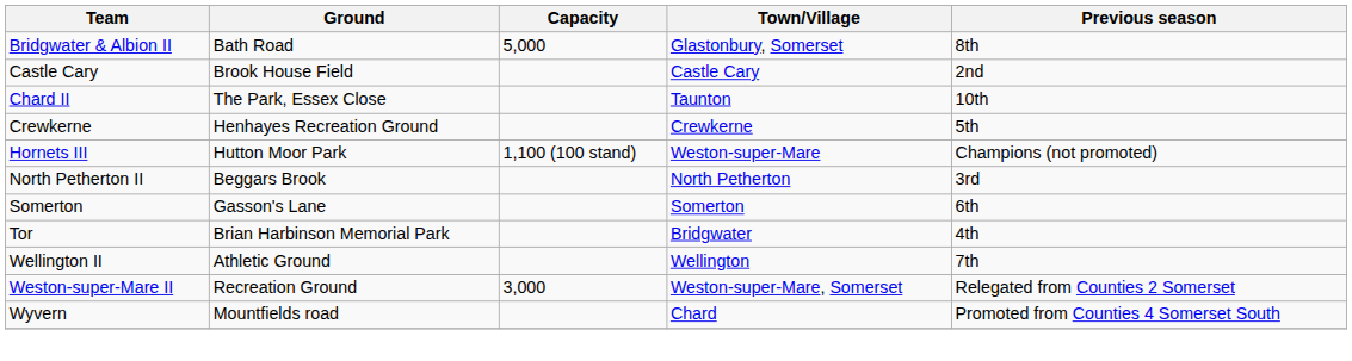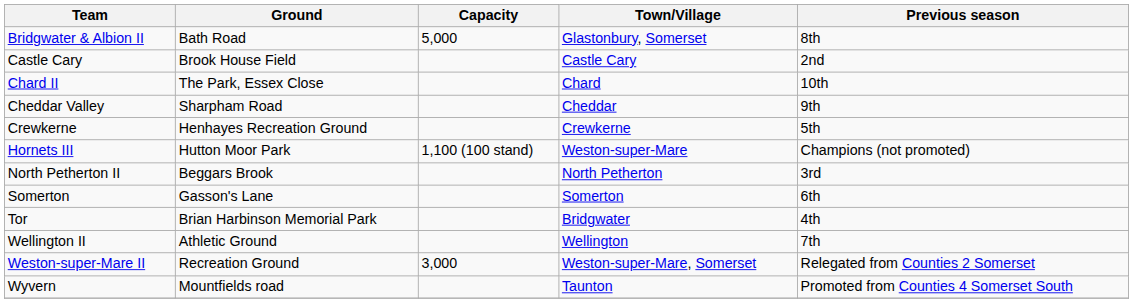Chard II | Town/Village: Taunton -> Chard
+ row: Cheddar Valley | Sharpham Road | Cheddar | 9th
Wyvern | Town/Village: Chard -> Taunton
